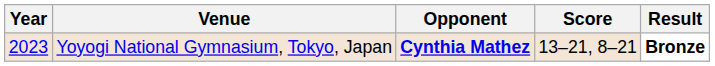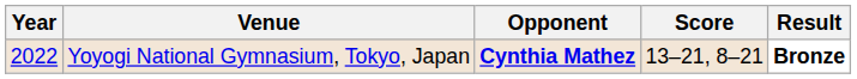Yoyogi National Gymnasium, Tokyo, Japan | Year: 2023 -> 2022
